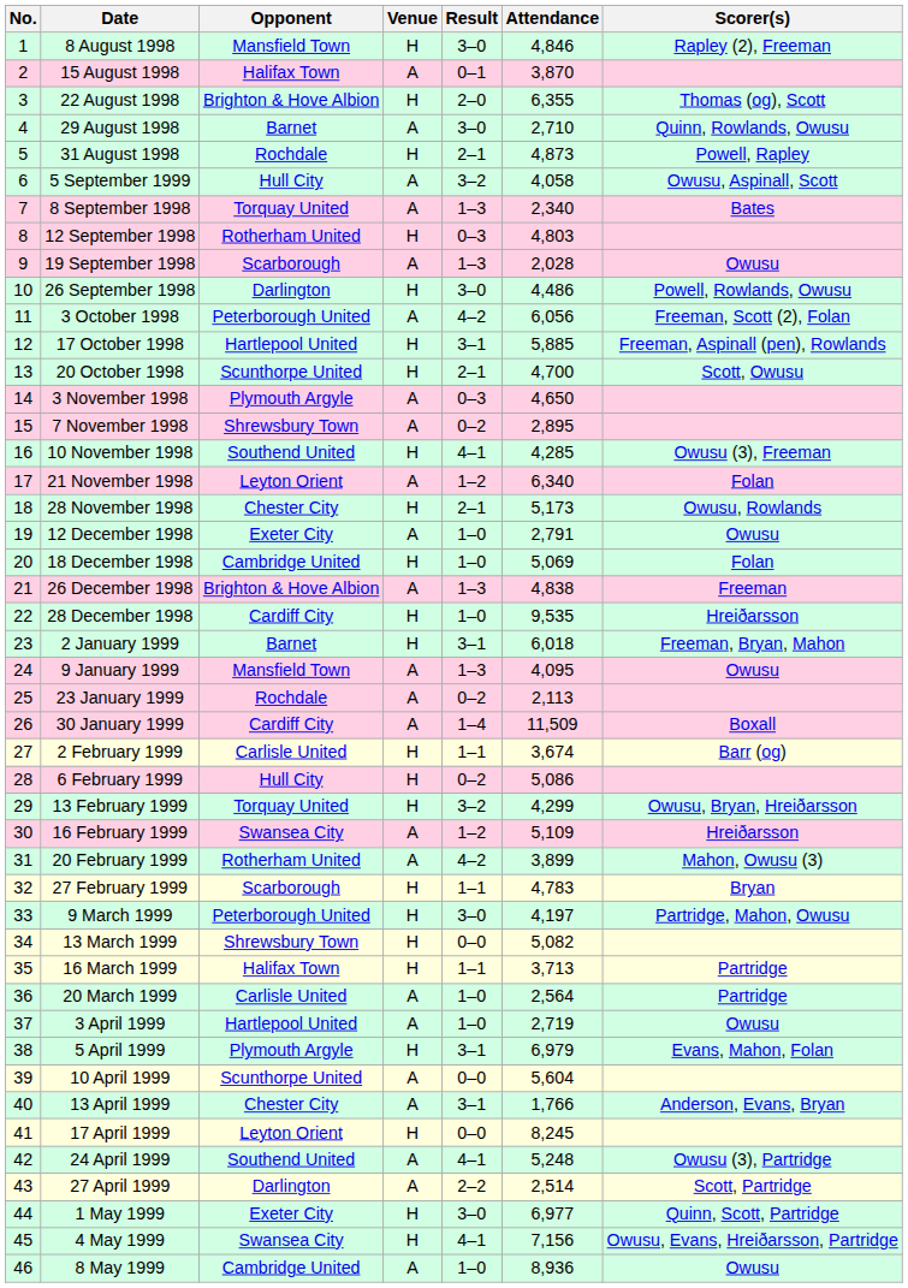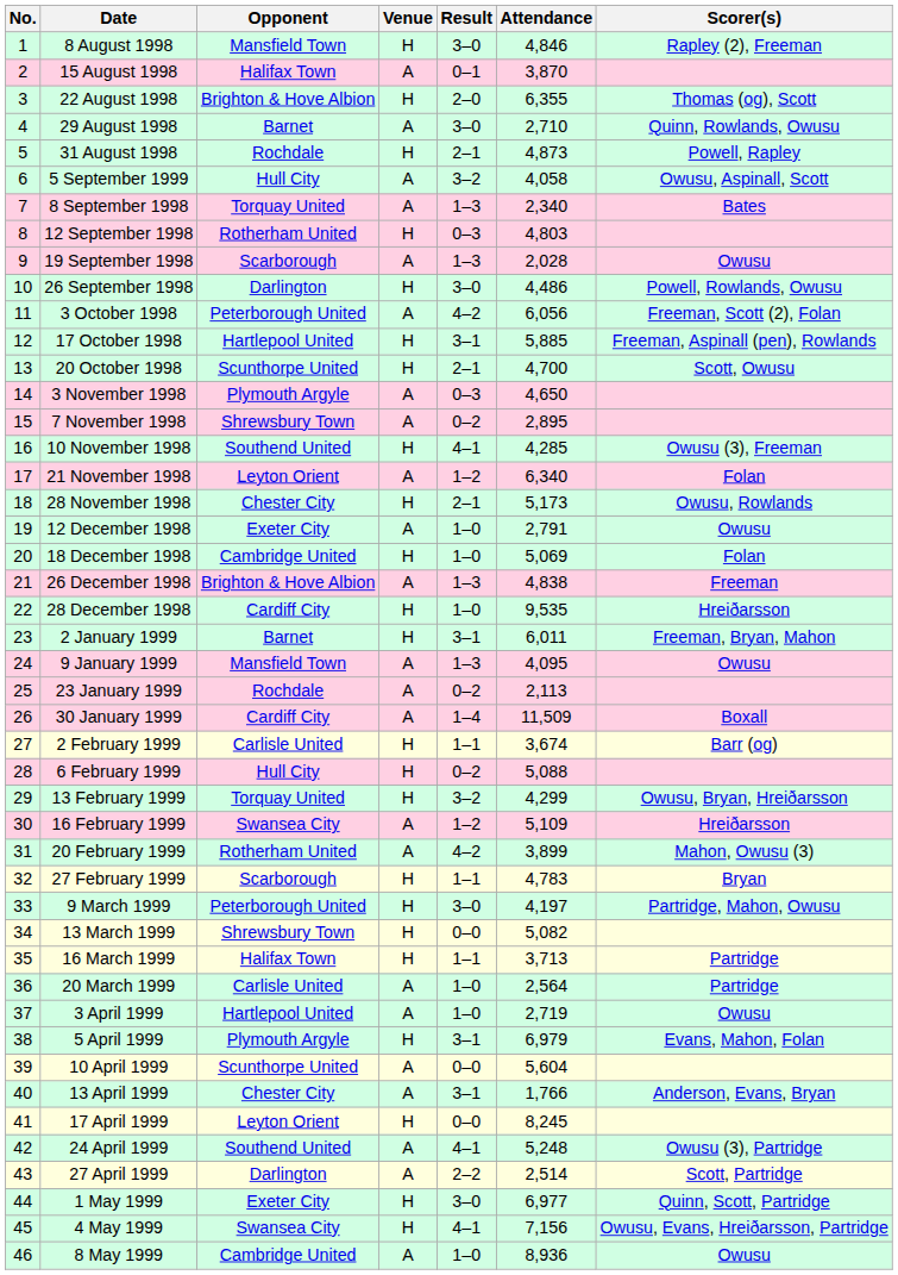2 January 1999 | Attendance: 6,018 -> 6,011
6 February 1999 | Attendance: 5,086 -> 5,088
